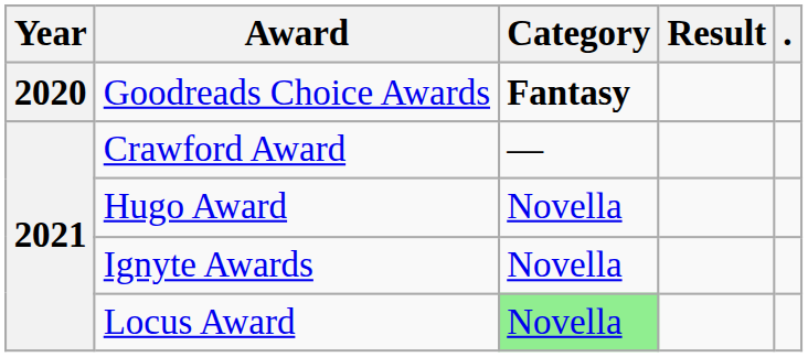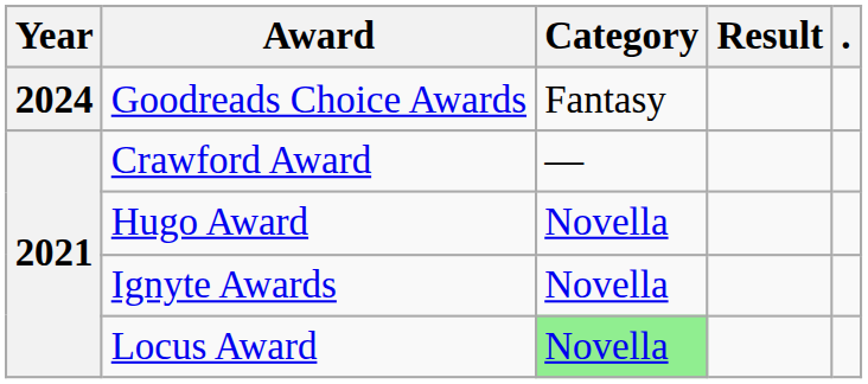Goodreads Choice Awards | Year: 2020 -> 2024
Goodreads Choice Awards | Category: bold -> normal
